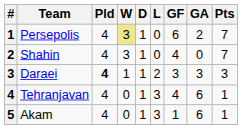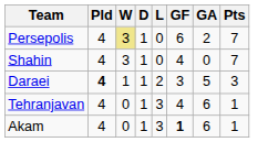- column: # | 1 | 2 | 3 | 4 | 5
Daraei | GA: 3 -> 5
Akam | GF: normal -> bold
